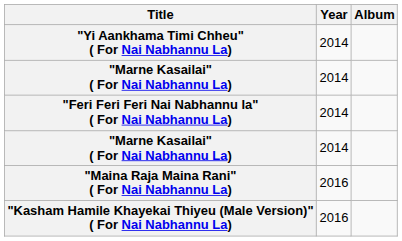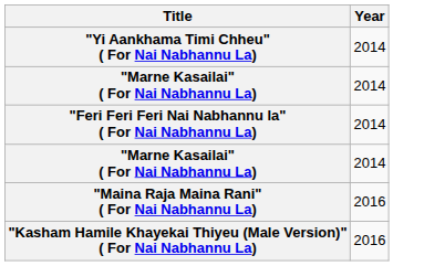- column: Album
